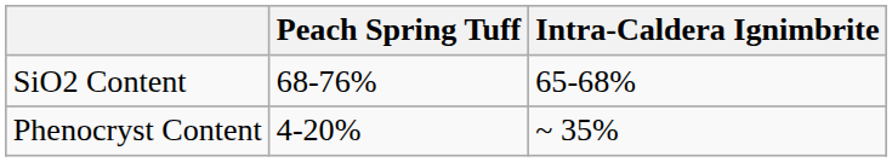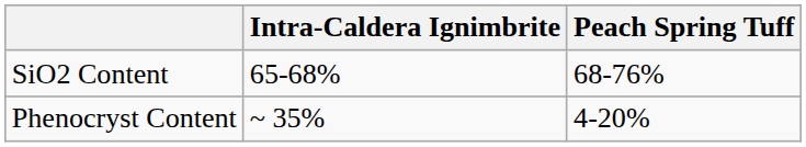columns swapped: Intra-Caldera Ignimbrite <-> Peach Spring Tuff
